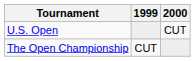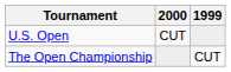columns swapped: 1999 <-> 2000
